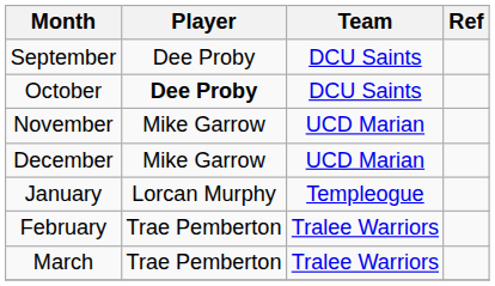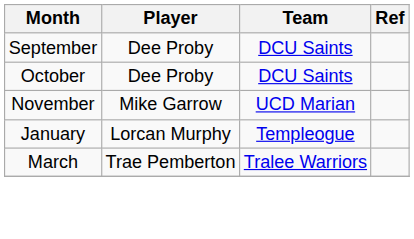October | Player: bold -> normal
- row: December | Mike Garrow | UCD Marian
- row: February | Trae Pemberton | Tralee Warriors
